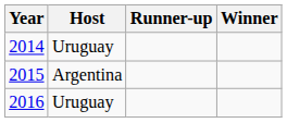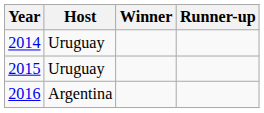columns swapped: Winner <-> Runner-up
2015 | Host: Argentina -> Uruguay
2016 | Host: Uruguay -> Argentina
